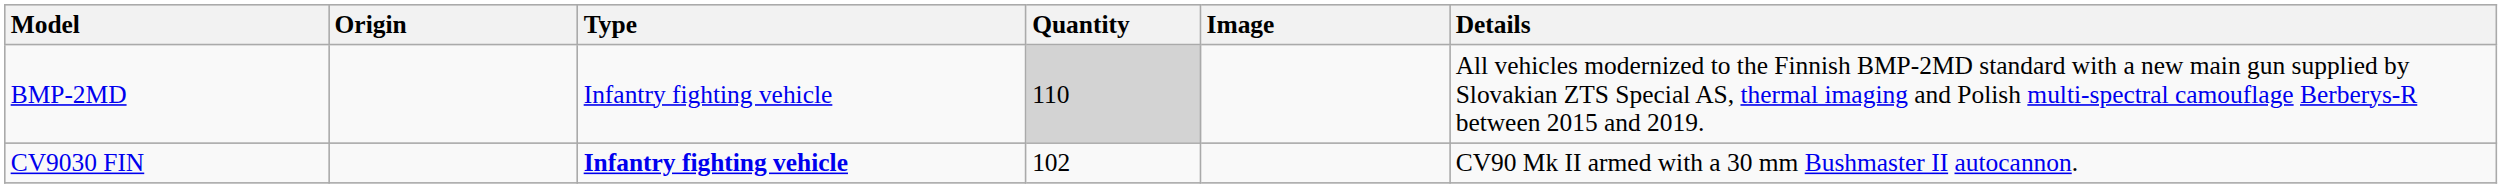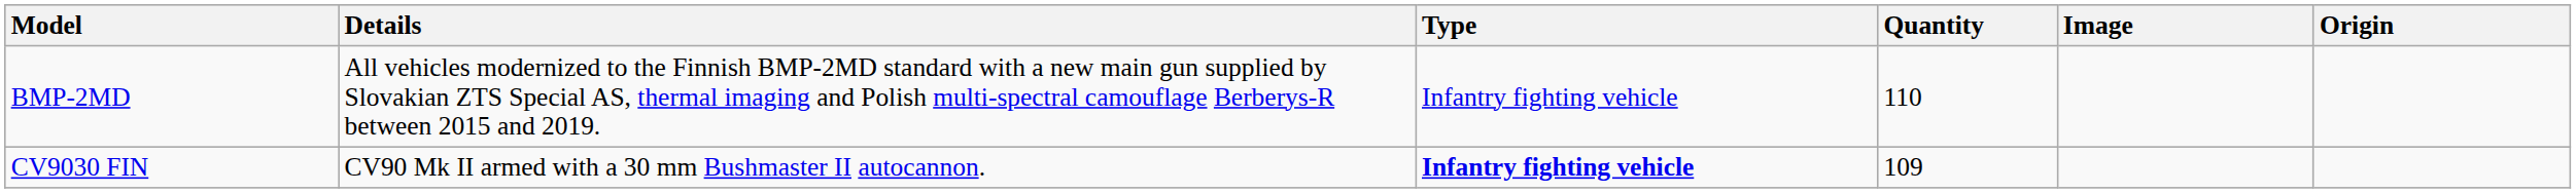columns swapped: Origin <-> Details
BMP-2MD | Quantity: lightgrey background -> no background
CV9030 FIN | Quantity: 102 -> 109
